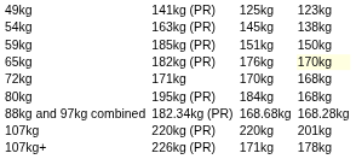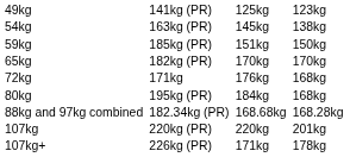65kg | column 5: 176kg -> 170kg
65kg | column 7: lightyellow background -> no background
72kg | column 5: 170kg -> 176kg
